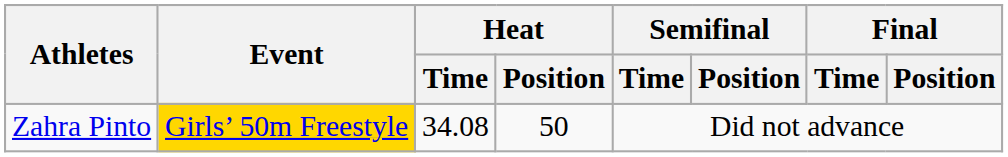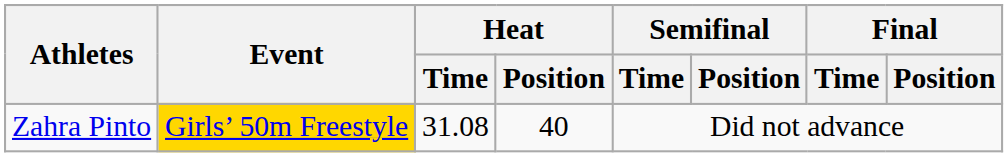Zahra Pinto | Heat / Time: 34.08 -> 31.08
Zahra Pinto | Heat / Position: 50 -> 40
